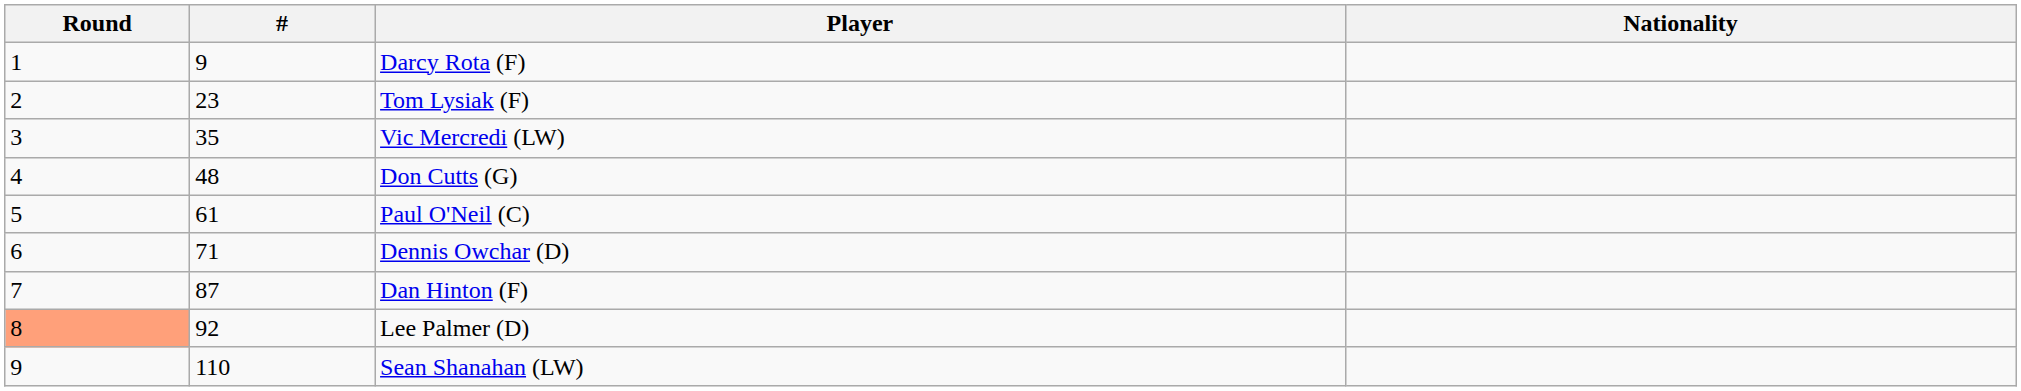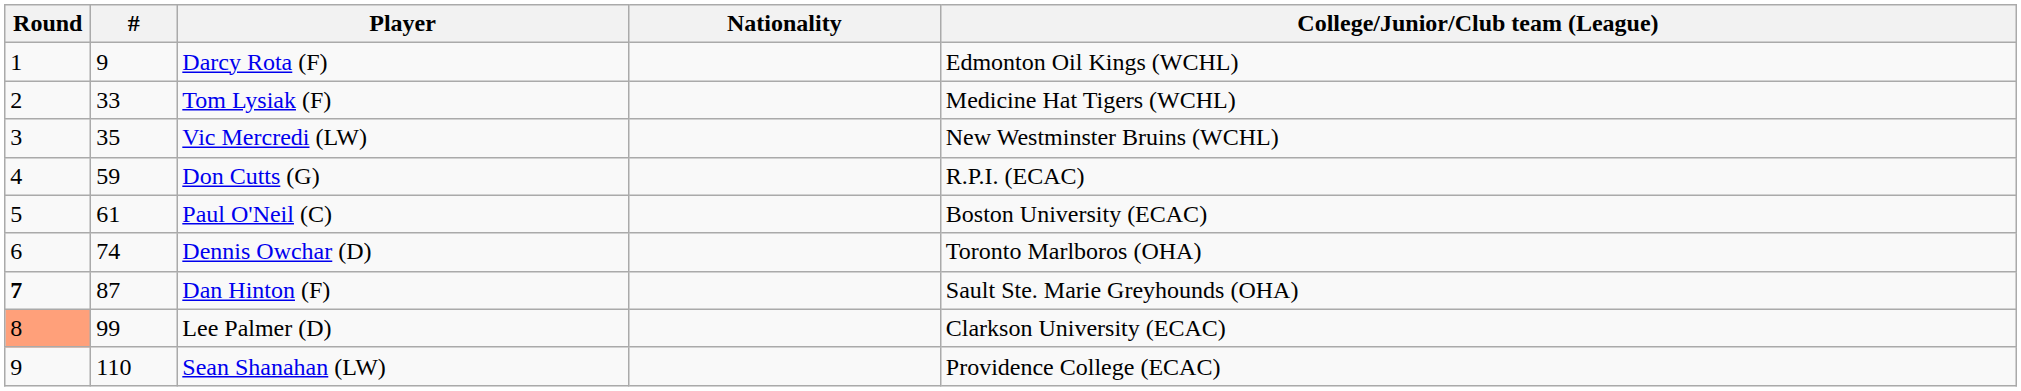+ column: College/Junior/Club team (League) | Edmonton Oil Kings (WCHL) | Medicine Hat Tigers (WCHL) | New Westminster Bruins (WCHL) | R.P.I. (ECAC) | Boston University (ECAC) | Toronto Marlboros (OHA) | Sault Ste. Marie Greyhounds (OHA) | Clarkson University (ECAC) | Providence College (ECAC)
Tom Lysiak (F) | #: 23 -> 33
Don Cutts (G) | #: 48 -> 59
Dennis Owchar (D) | #: 71 -> 74
Dan Hinton (F) | Round: normal -> bold
Lee Palmer (D) | #: 92 -> 99
